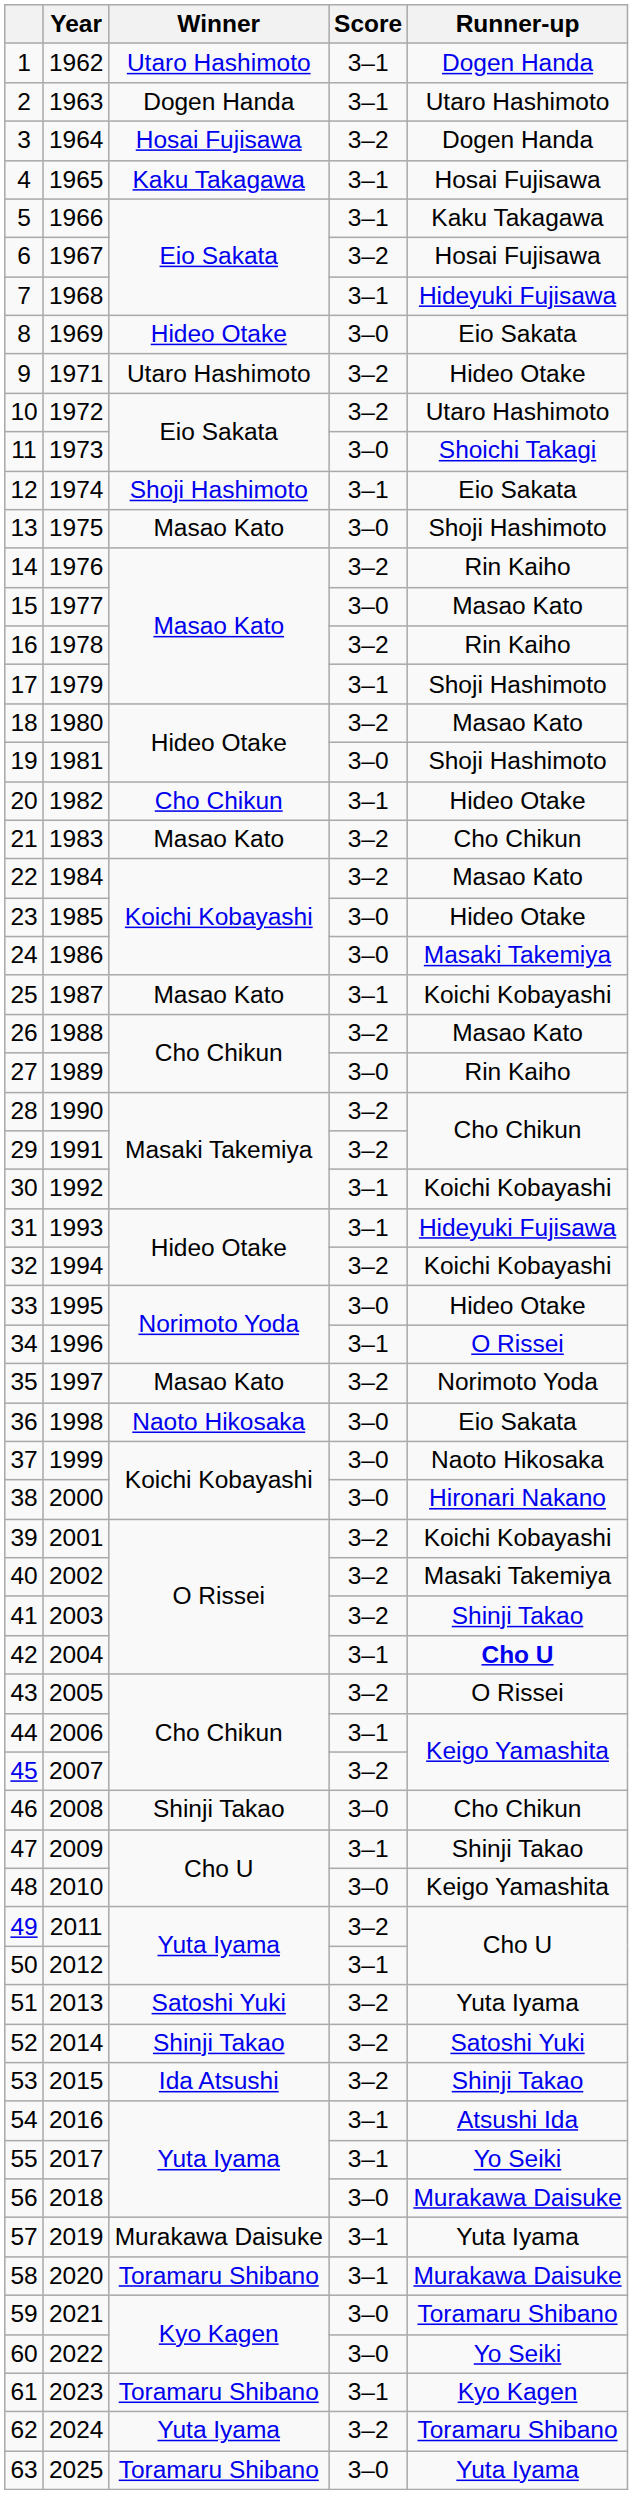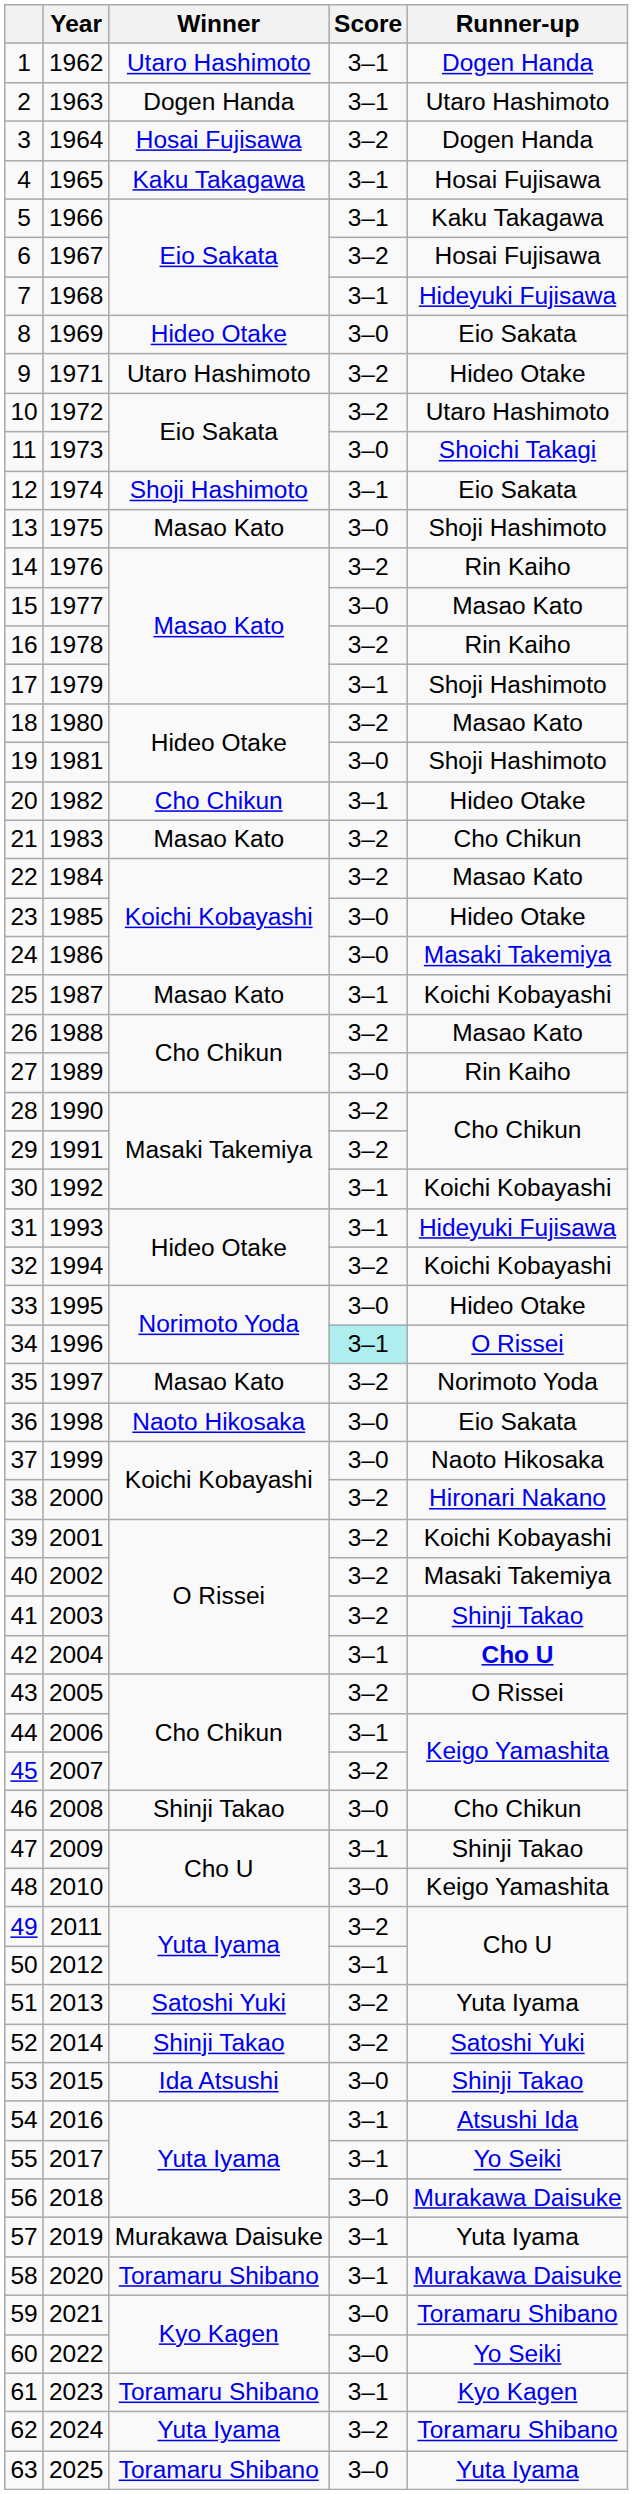34 | Score: no background -> paleturquoise background
38 | Score: 3–0 -> 3–2
53 | Score: 3–2 -> 3–0
